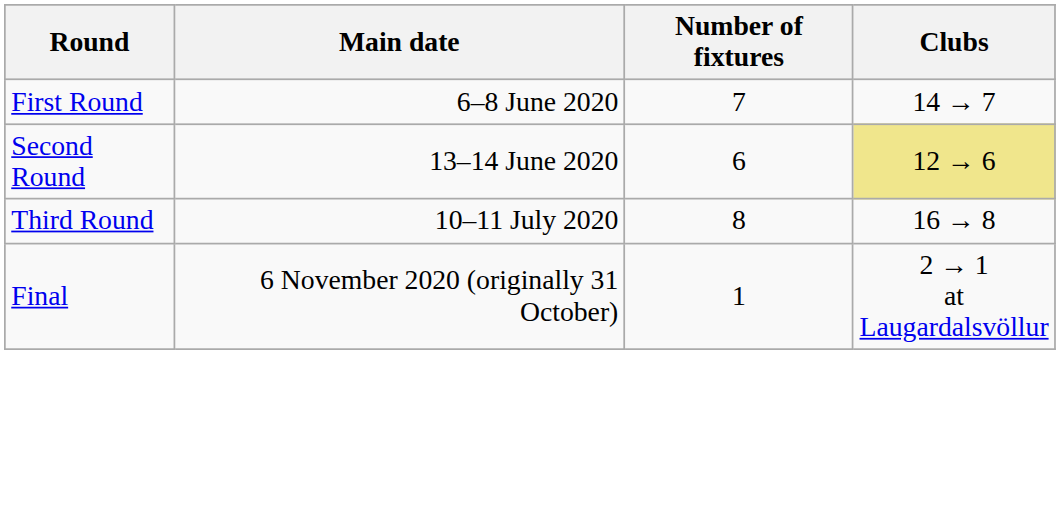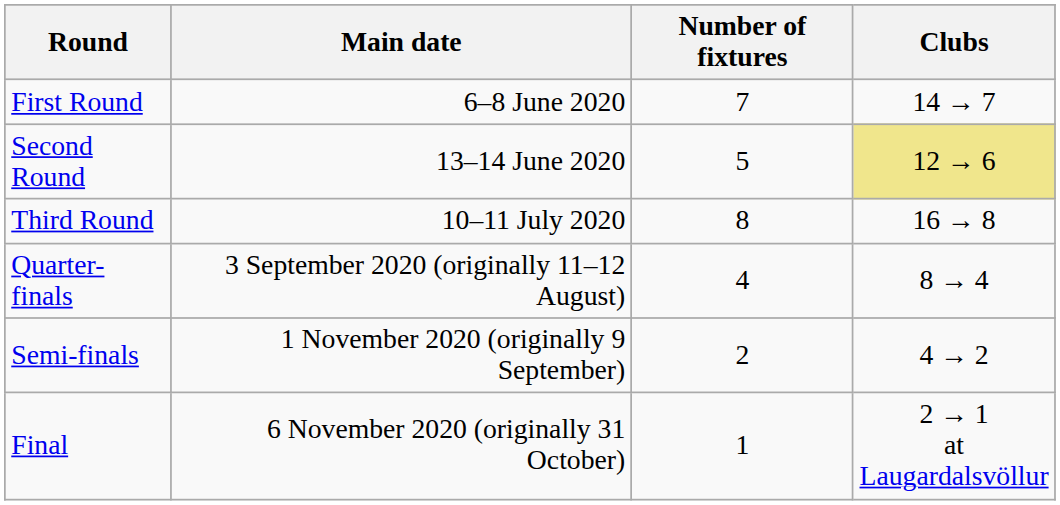Second Round | Number of fixtures: 6 -> 5
+ row: Quarter-finals | 3 September 2020 (originally 11–12 August) | 4 | 8 → 4
+ row: Semi-finals | 1 November 2020 (originally 9 September) | 2 | 4 → 2
